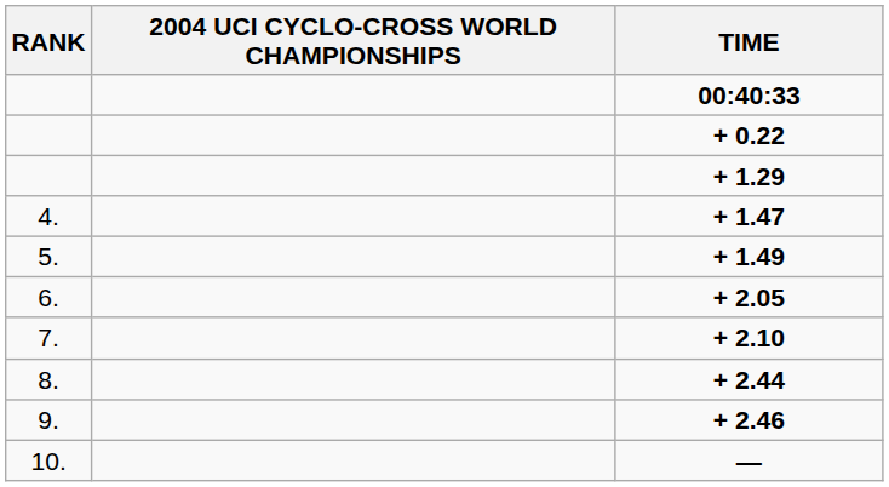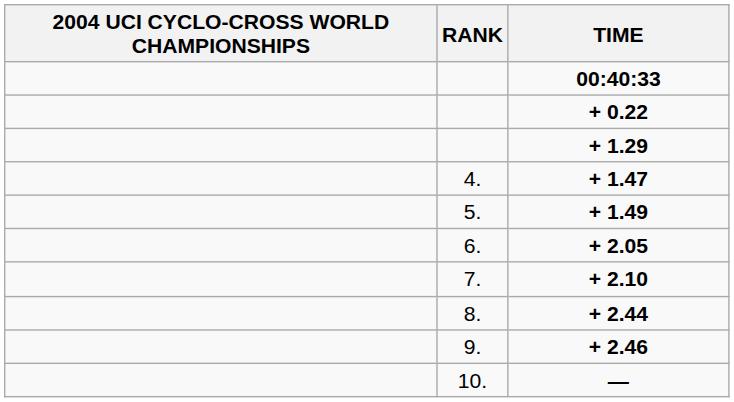columns swapped: RANK <-> 2004 UCI CYCLO-CROSS WORLD CHAMPIONSHIPS
